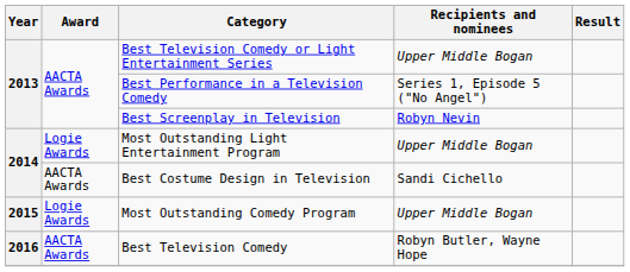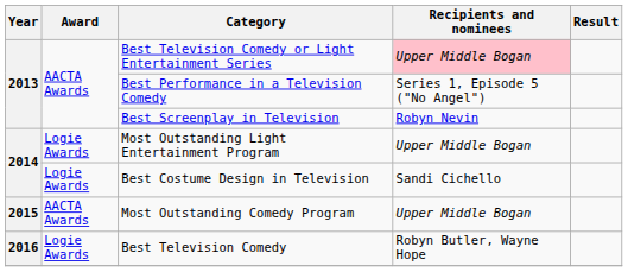Best Television Comedy or Light Entertainment Series | Recipients and nominees: no background -> pink background
Best Costume Design in Television | Award: AACTA Awards -> Logie Awards
Most Outstanding Comedy Program | Award: Logie Awards -> AACTA Awards
Best Television Comedy | Award: AACTA Awards -> Logie Awards
